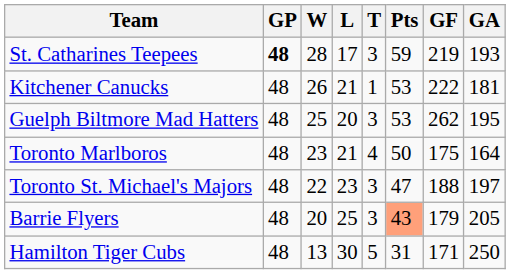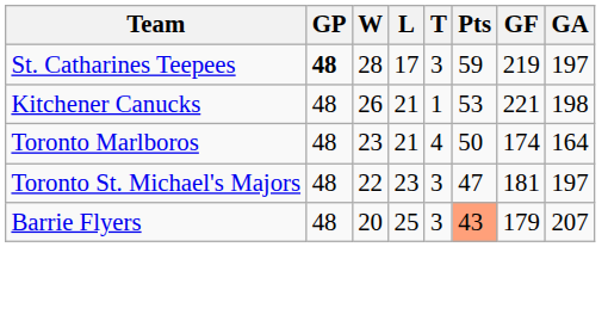St. Catharines Teepees | GA: 193 -> 197
Kitchener Canucks | GF: 222 -> 221
Kitchener Canucks | GA: 181 -> 198
- row: Guelph Biltmore Mad Hatters | 48 | 25 | 20 | 3 | 53 | 262 | 195
Toronto Marlboros | GF: 175 -> 174
Toronto St. Michael's Majors | GF: 188 -> 181
Barrie Flyers | GA: 205 -> 207
- row: Hamilton Tiger Cubs | 48 | 13 | 30 | 5 | 31 | 171 | 250
